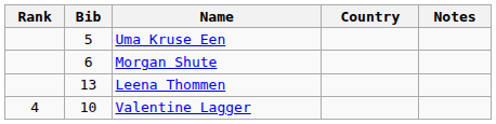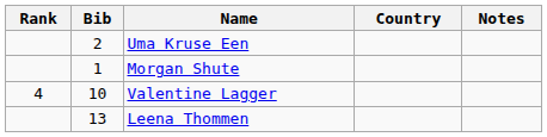Uma Kruse Een | Bib: 5 -> 2
Morgan Shute | Bib: 6 -> 1
rows swapped: Leena Thommen <-> Valentine Lagger
